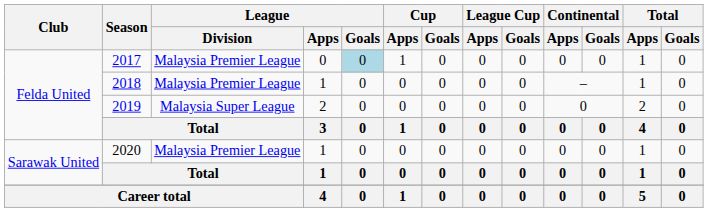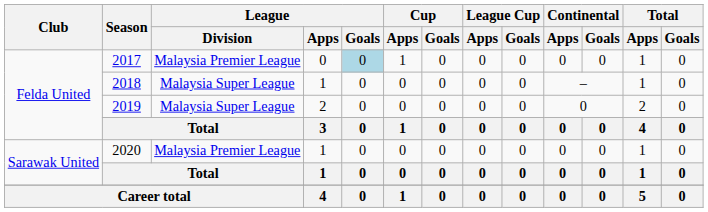2018 | League / Division: Malaysia Premier League -> Malaysia Super League
